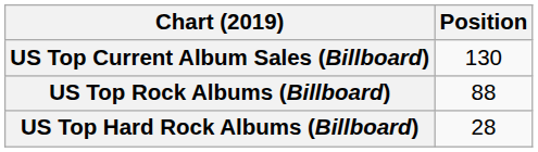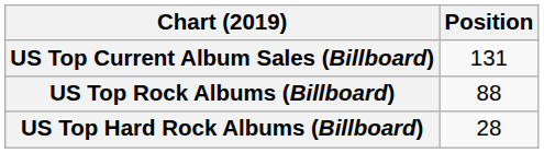US Top Current Album Sales (Billboard) | Position: 130 -> 131
